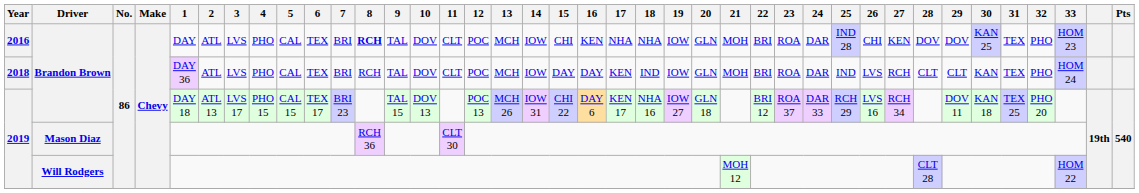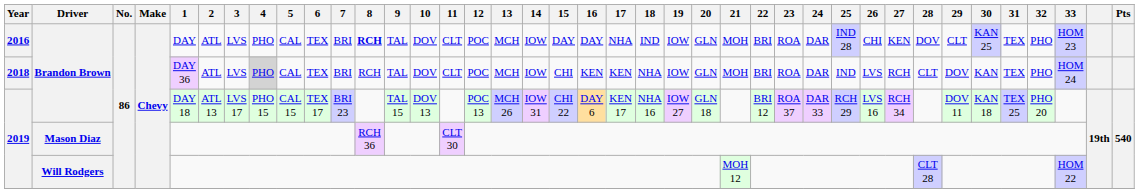2016 | 15: CHI -> DAY
2016 | 16: KEN -> DAY
2016 | 18: NHA -> IND
2016 | 29: DOV -> CLT
2018 | 4: no background -> lightgrey background
2018 | 15: DAY -> CHI
2018 | 16: DAY -> KEN
2018 | 18: IND -> NHA
2018 | 29: CLT -> DOV
